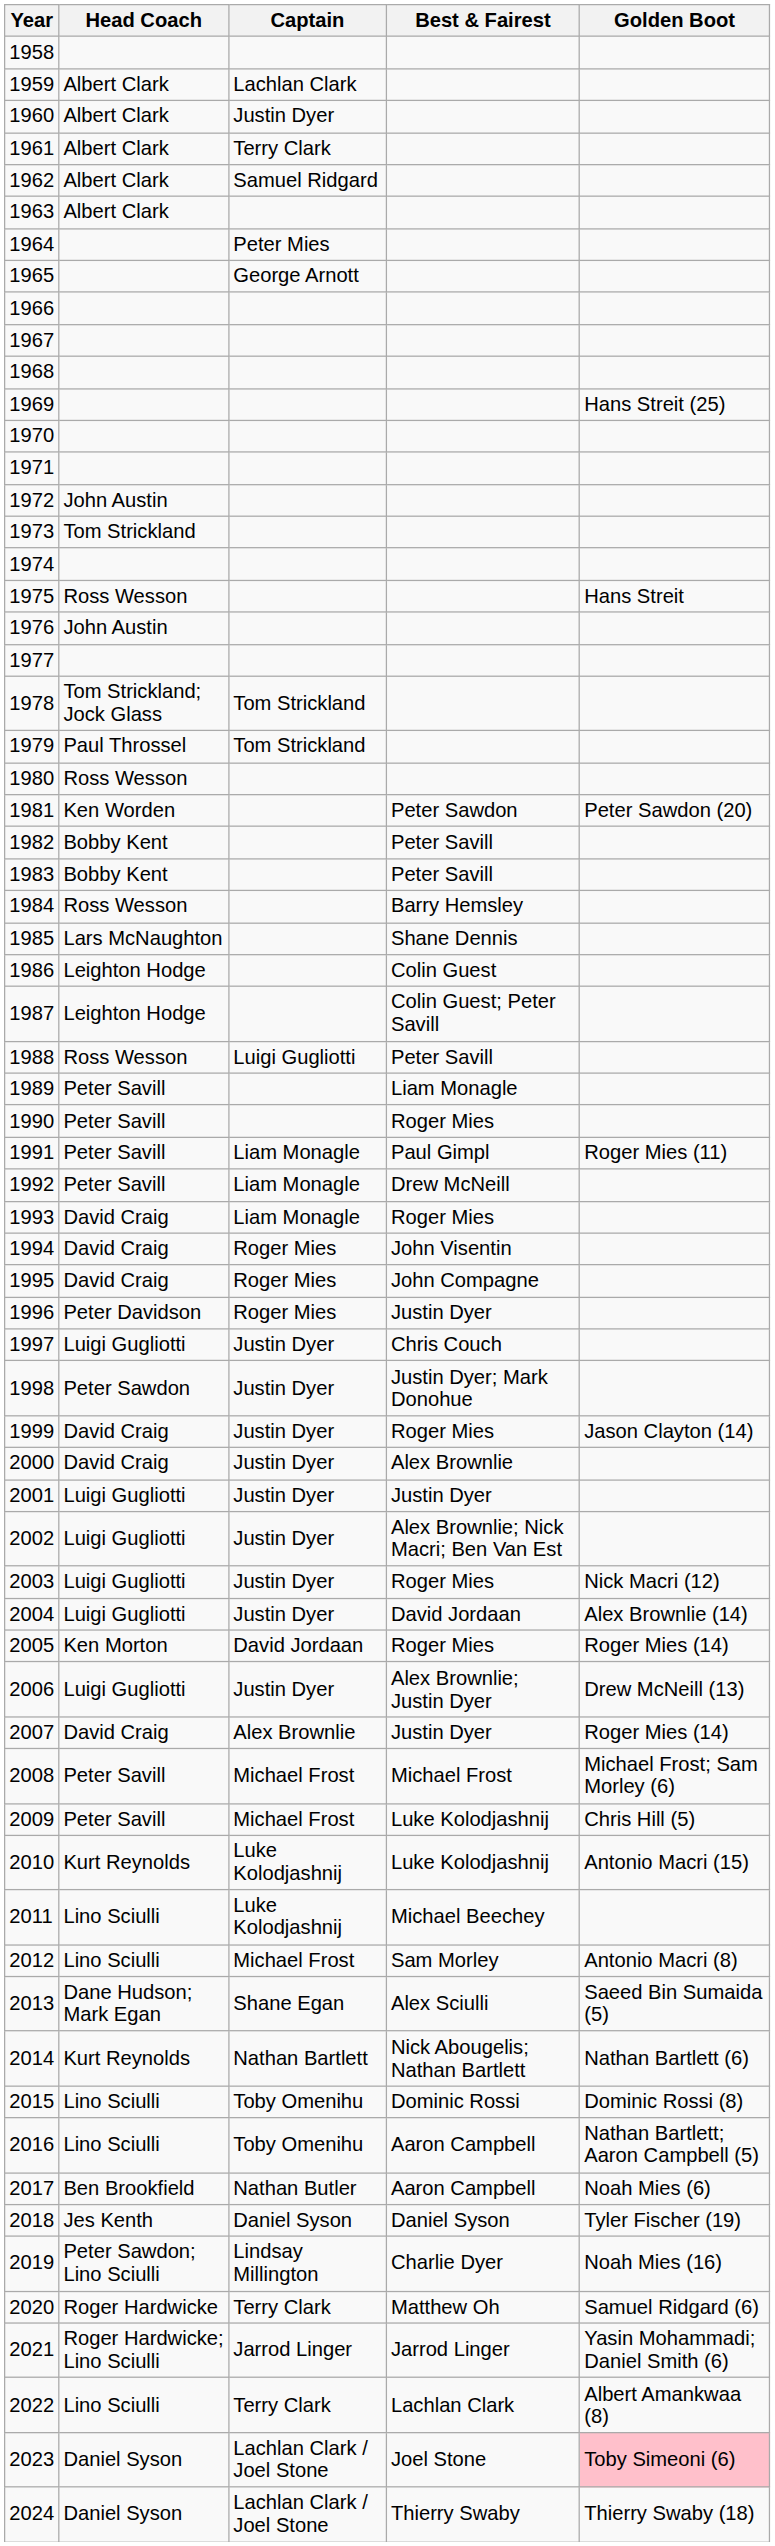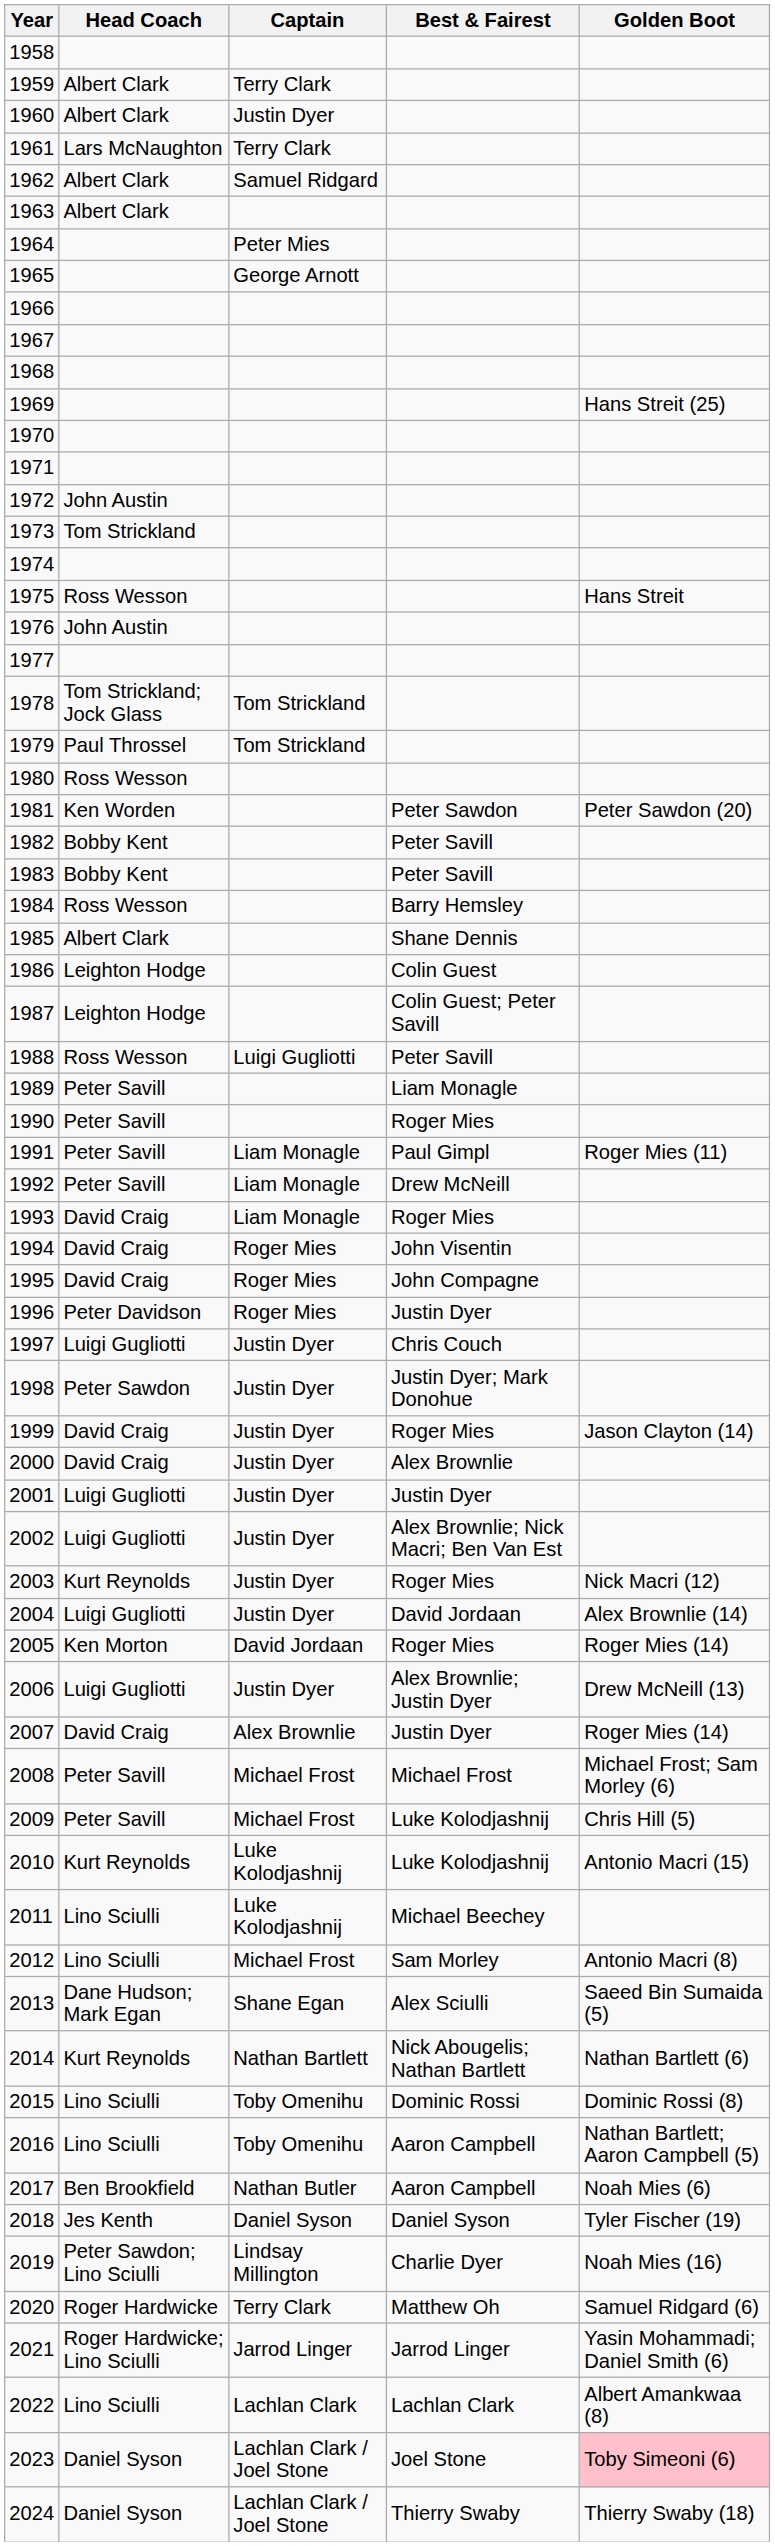1959 | Captain: Lachlan Clark -> Terry Clark
1961 | Head Coach: Albert Clark -> Lars McNaughton
1985 | Head Coach: Lars McNaughton -> Albert Clark
2003 | Head Coach: Luigi Gugliotti -> Kurt Reynolds
2022 | Captain: Terry Clark -> Lachlan Clark
